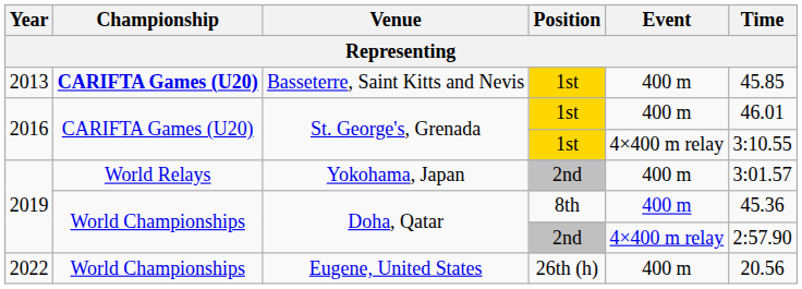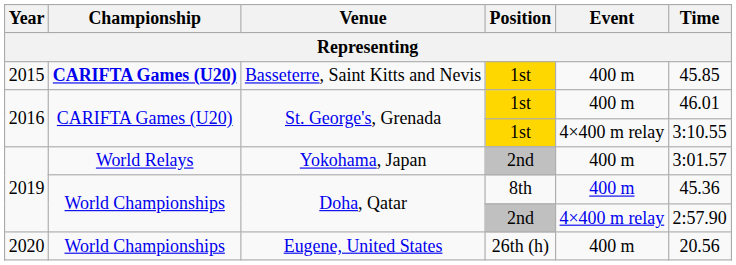Basseterre, Saint Kitts and Nevis | Year: 2013 -> 2015
Eugene, United States | Year: 2022 -> 2020
